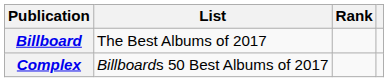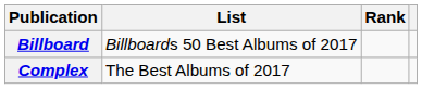Billboard | List: The Best Albums of 2017 -> Billboards 50 Best Albums of 2017
Complex | List: Billboards 50 Best Albums of 2017 -> The Best Albums of 2017
